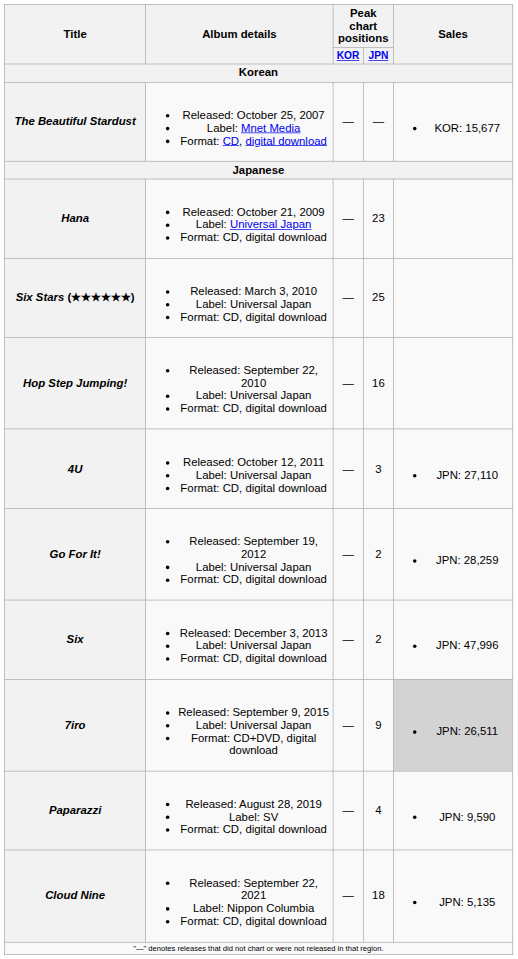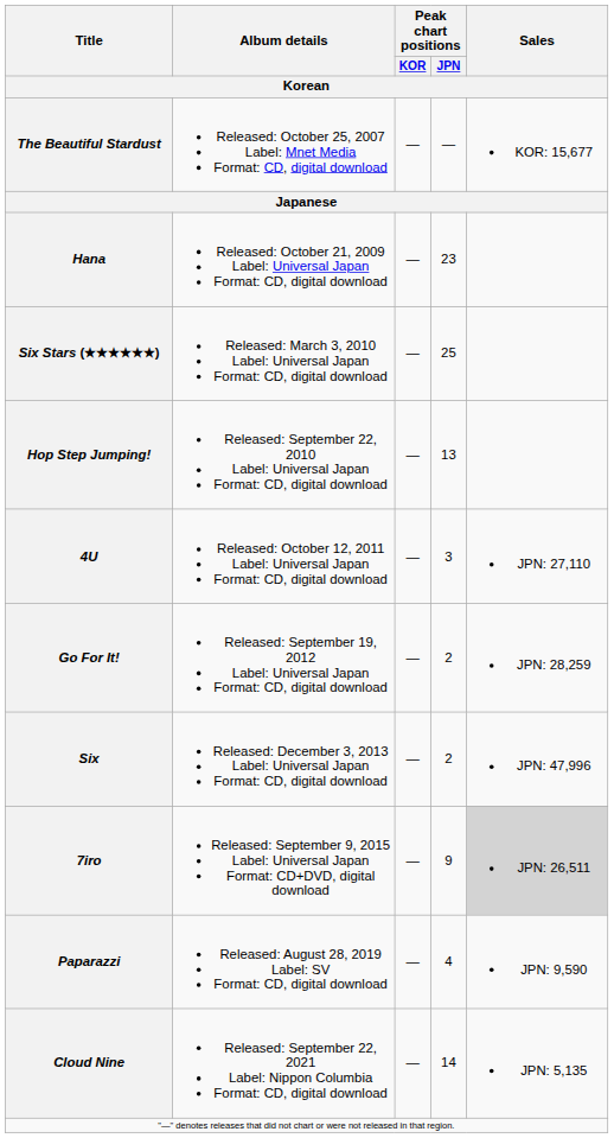Hop Step Jumping! | Peak chart positions / JPN: 16 -> 13
Cloud Nine | Peak chart positions / JPN: 18 -> 14
